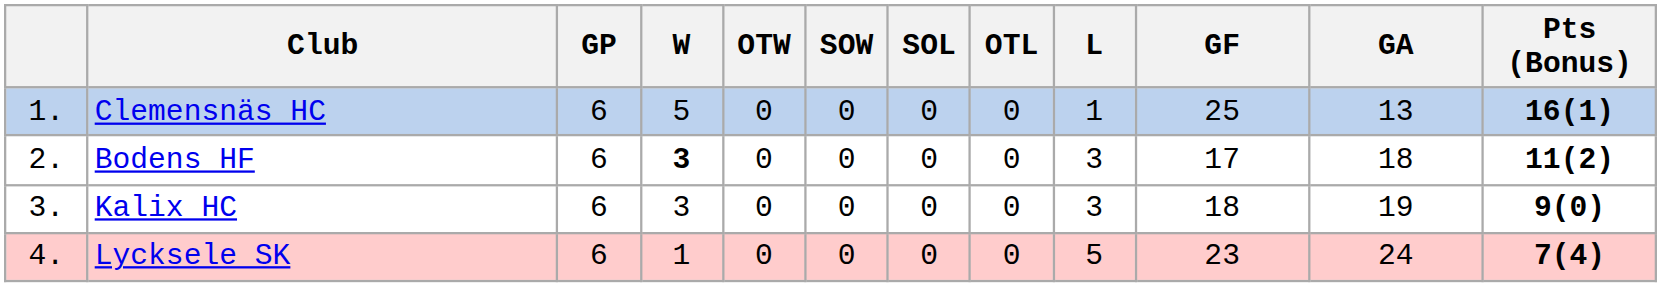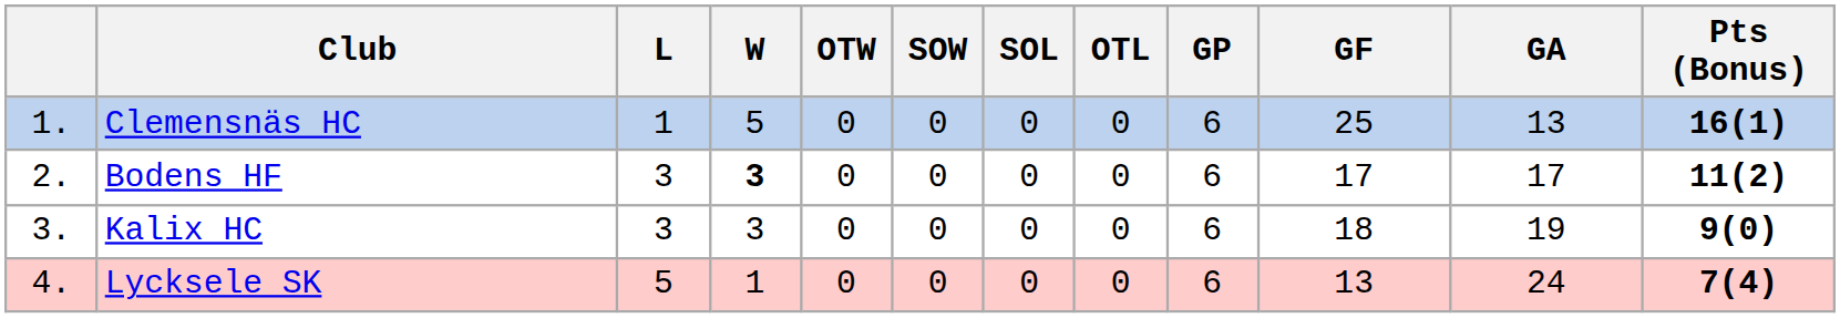columns swapped: GP <-> L
Bodens HF | GA: 18 -> 17
Lycksele SK | GF: 23 -> 13
